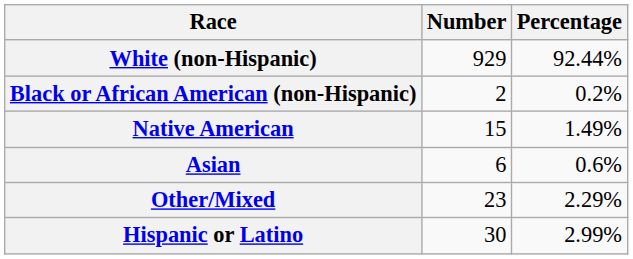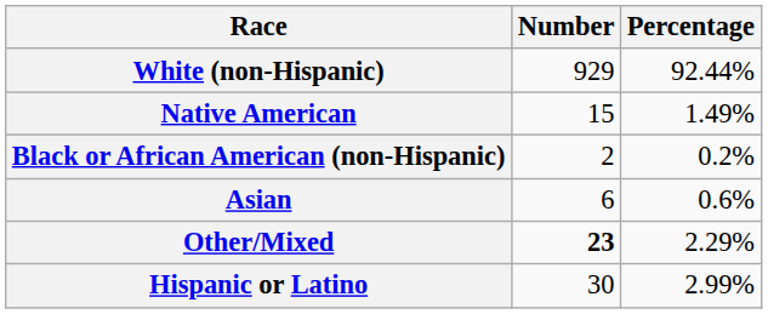rows swapped: Black or African American (non-Hispanic) <-> Native American
Other/Mixed | Number: normal -> bold
